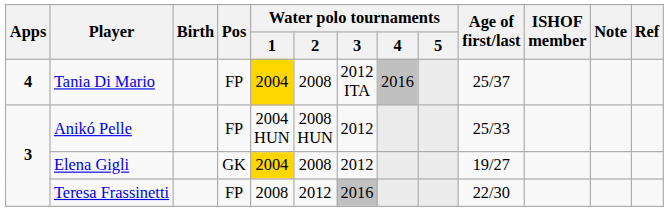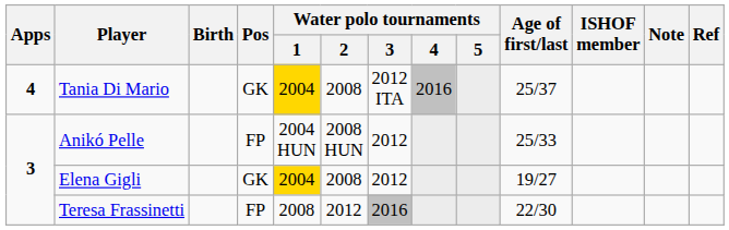Tania Di Mario | Pos: FP -> GK
